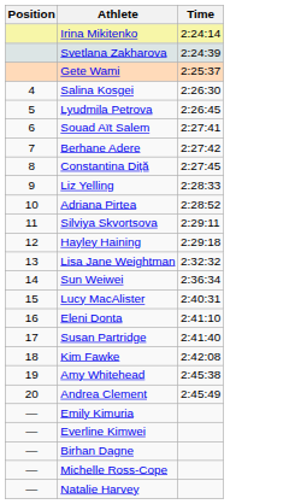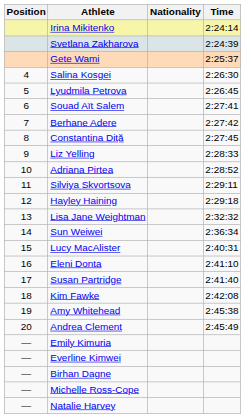+ column: Nationality
